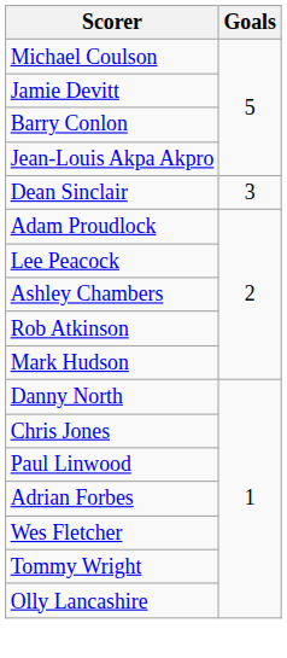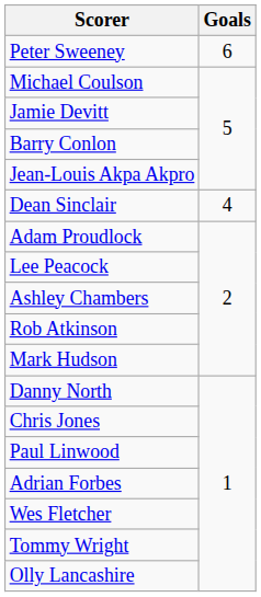+ row: Peter Sweeney | 6
Dean Sinclair | Goals: 3 -> 4
